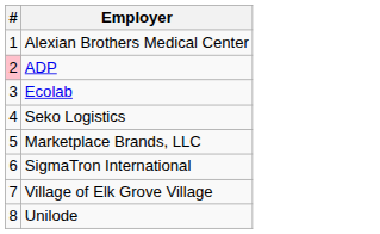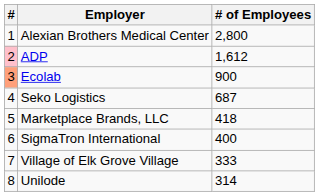+ column: # of Employees | 2,800 | 1,612 | 900 | 687 | 418 | 400 | 333 | 314
Ecolab | #: no background -> lightsalmon background
